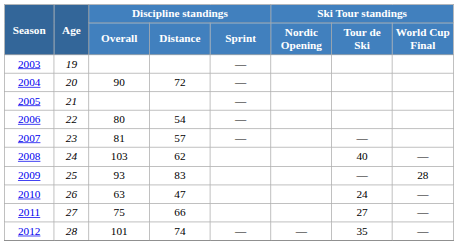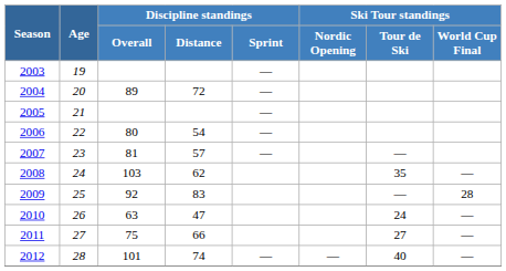2004 | Discipline standings / Overall: 90 -> 89
2008 | Ski Tour standings / Tour de Ski: 40 -> 35
2009 | Discipline standings / Overall: 93 -> 92
2012 | Ski Tour standings / Tour de Ski: 35 -> 40
